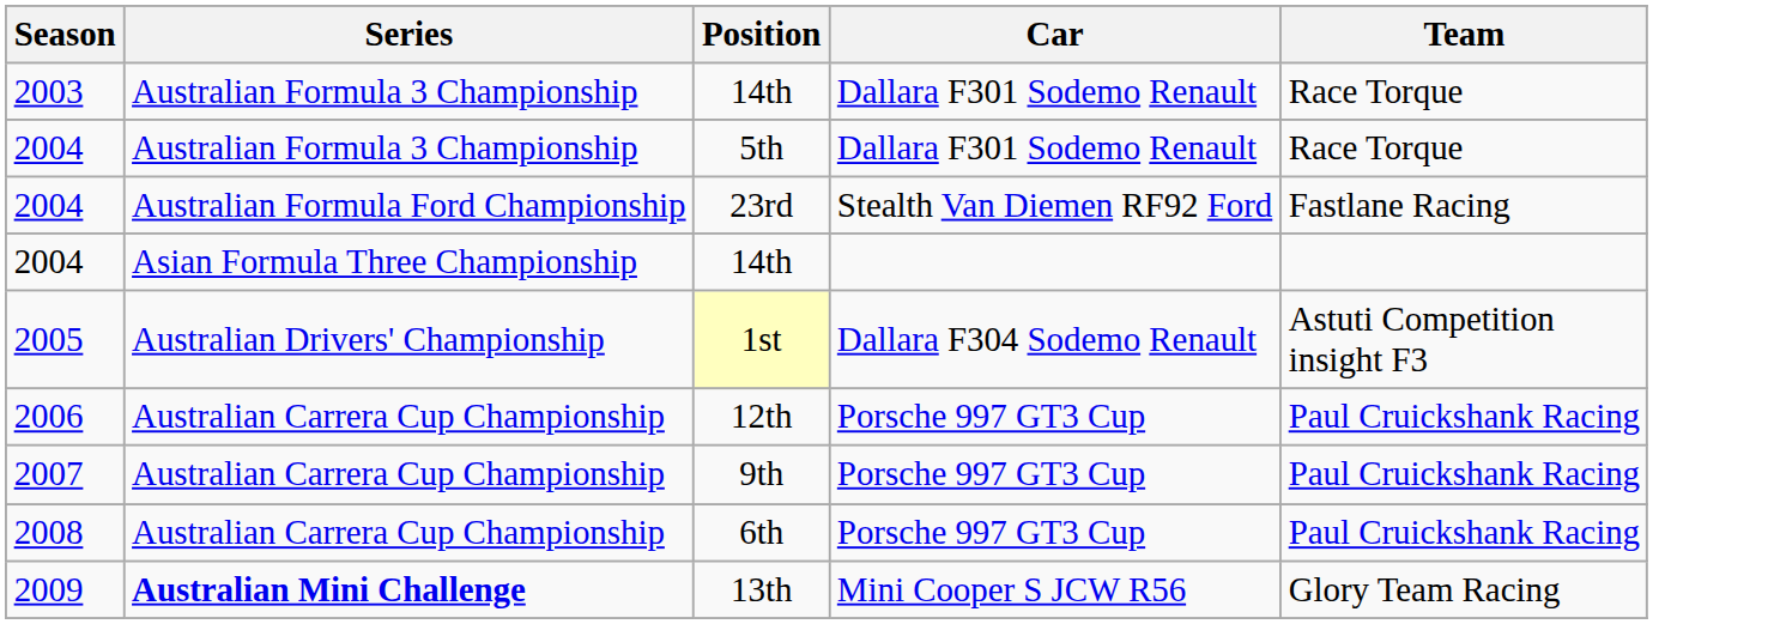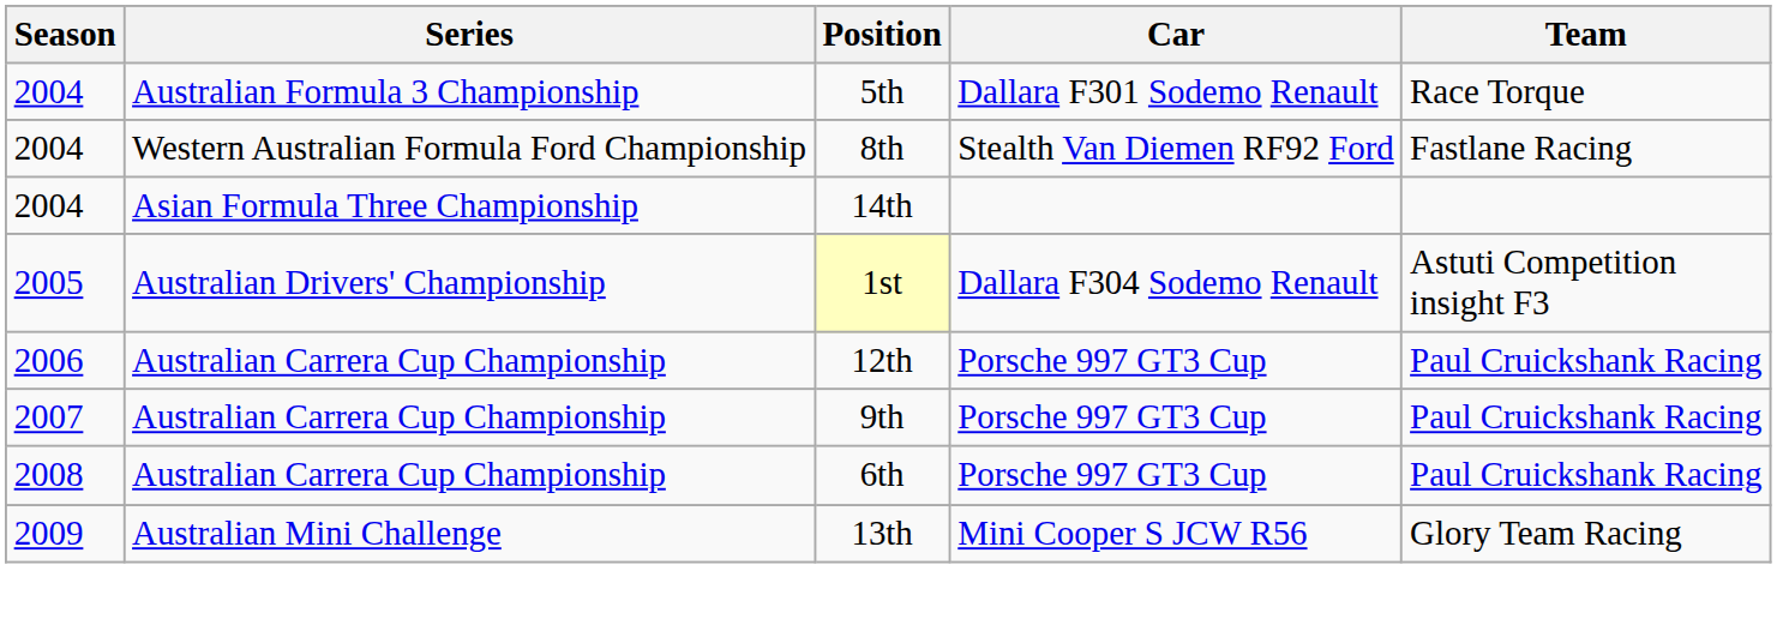- row: 2003 | Australian Formula 3 Championship | 14th | Dallara F301 Sodemo Renault | Race Torque
- row: 2004 | Australian Formula Ford Championship | 23rd | Stealth Van Diemen RF92 Ford | Fastlane Racing
+ row: 2004 | Western Australian Formula Ford Championship | 8th | Stealth Van Diemen RF92 Ford | Fastlane Racing
13th | Series: bold -> normal
